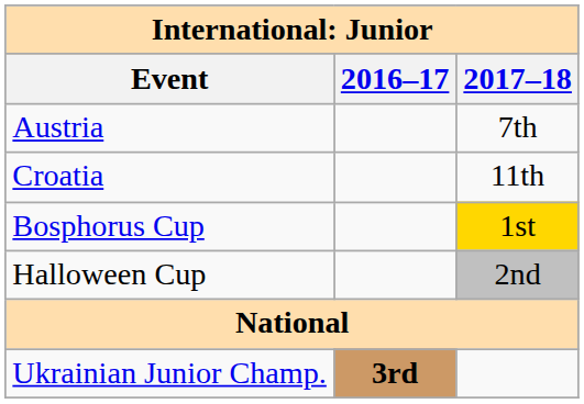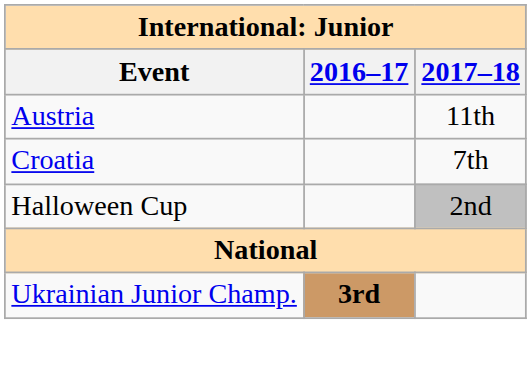Austria | 2017–18: 7th -> 11th
Croatia | 2017–18: 11th -> 7th
- row: Bosphorus Cup | 1st
